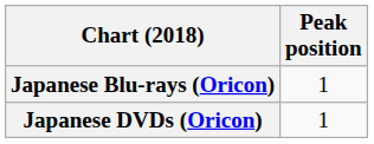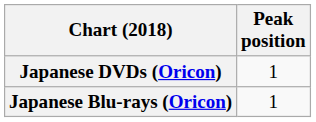rows swapped: Japanese DVDs (Oricon) <-> Japanese Blu-rays (Oricon)
